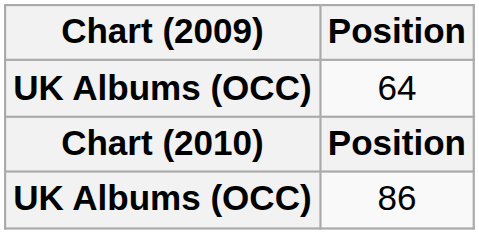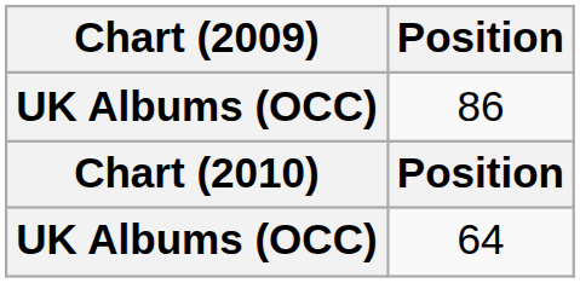rows swapped: 64 <-> 86
